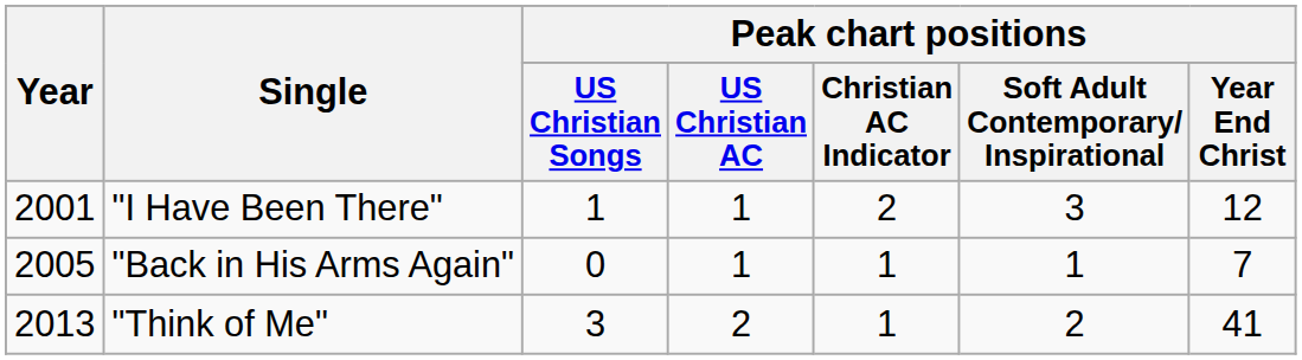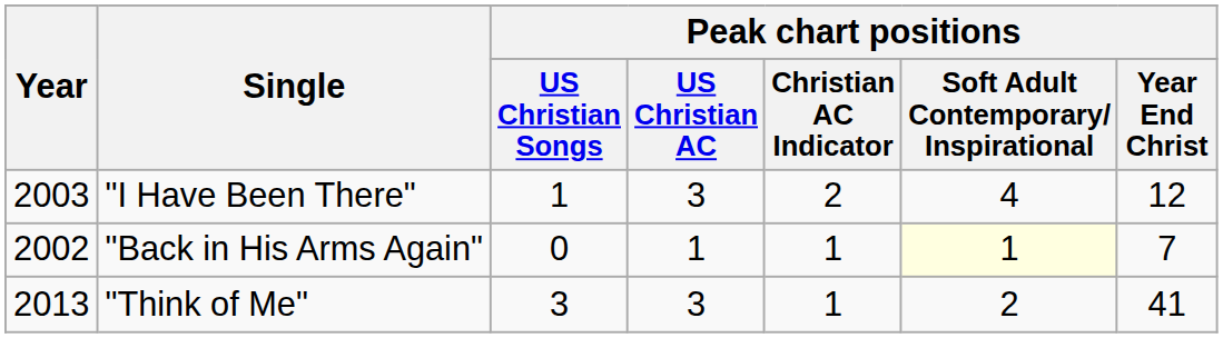"I Have Been There" | Year: 2001 -> 2003
"I Have Been There" | Peak chart positions / US Christian AC: 1 -> 3
"I Have Been There" | column 6: 3 -> 4
"Back in His Arms Again" | Year: 2005 -> 2002
"Back in His Arms Again" | column 6: no background -> lightyellow background
"Think of Me" | Peak chart positions / US Christian AC: 2 -> 3
